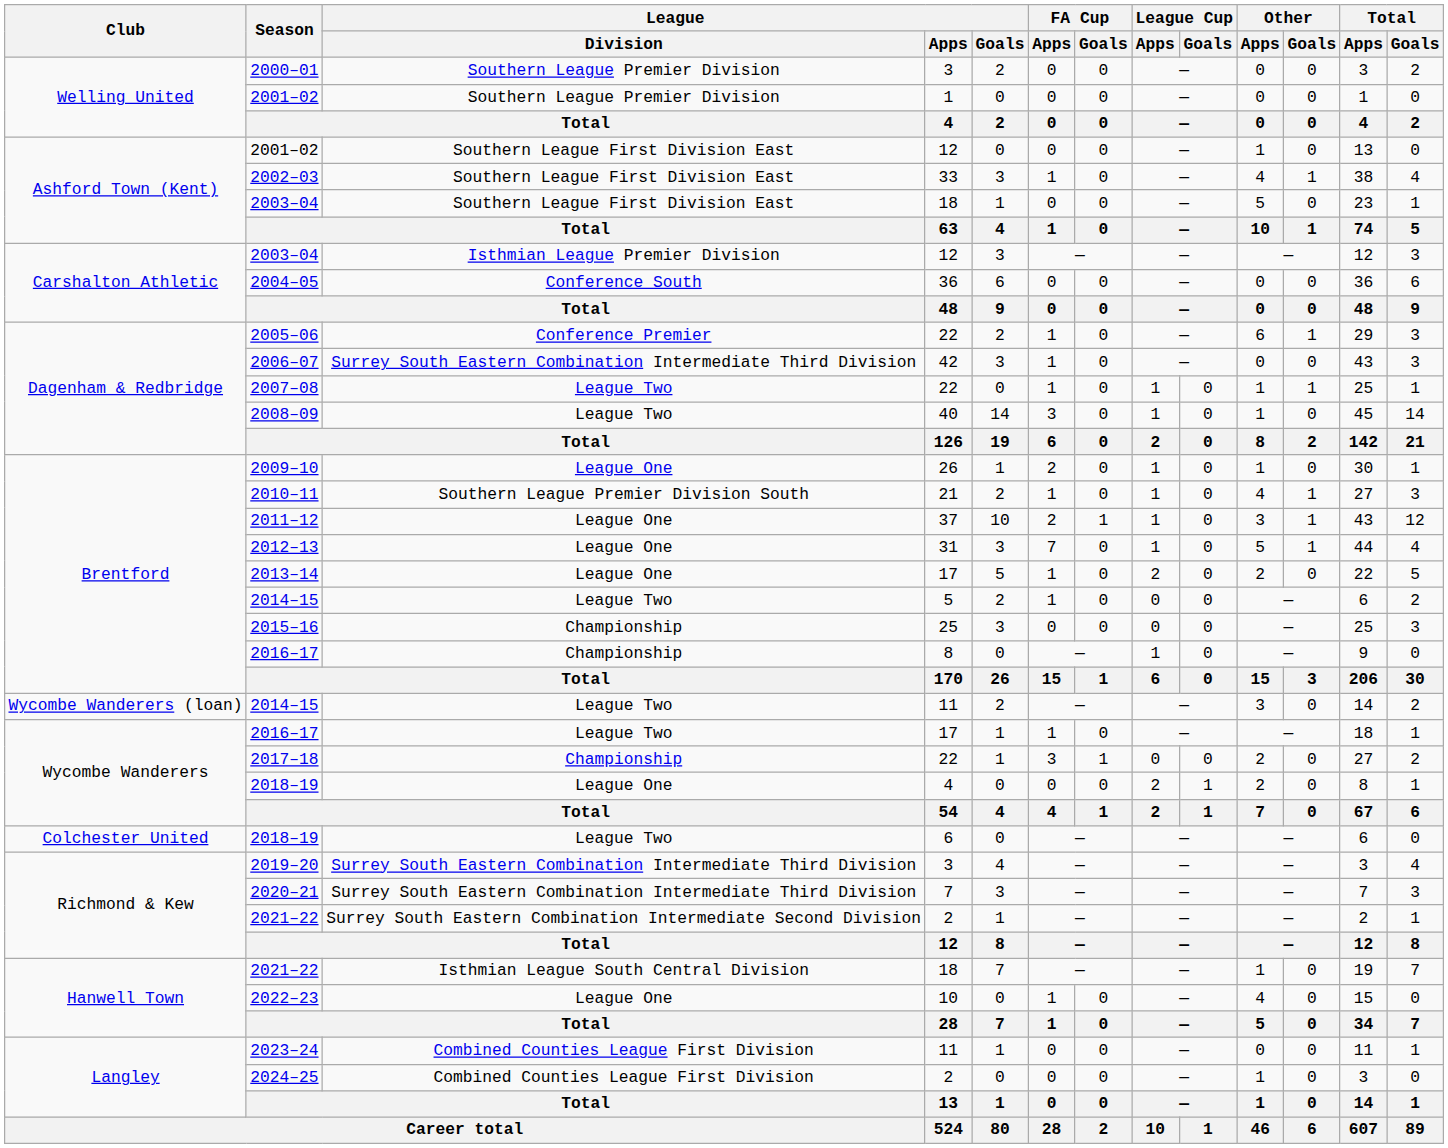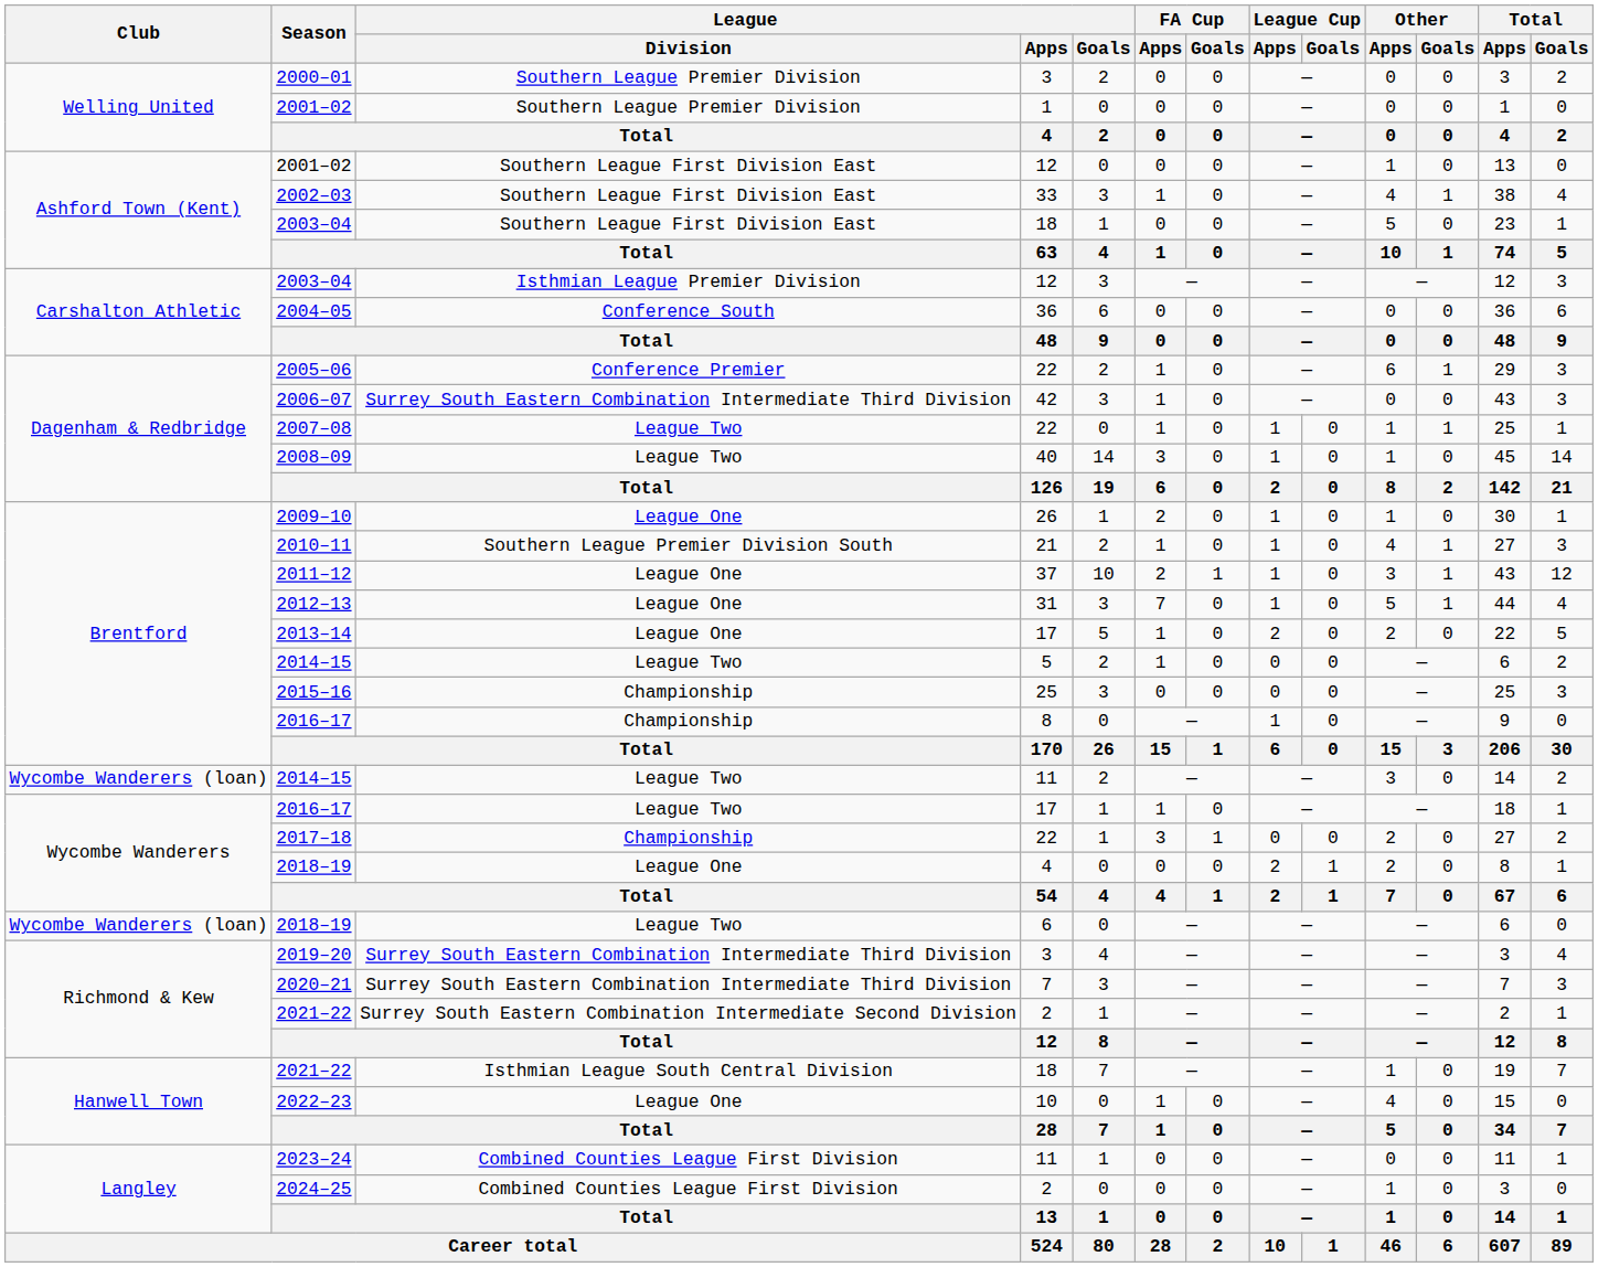2018–19 / 6 | Club: Colchester United -> Wycombe Wanderers (loan)
